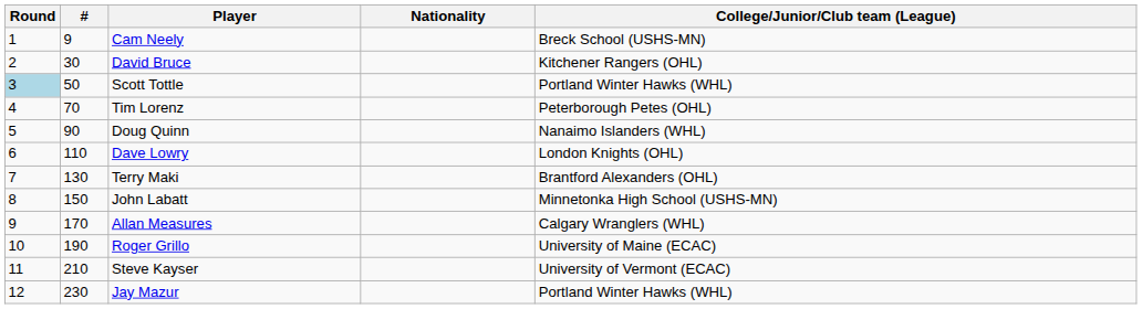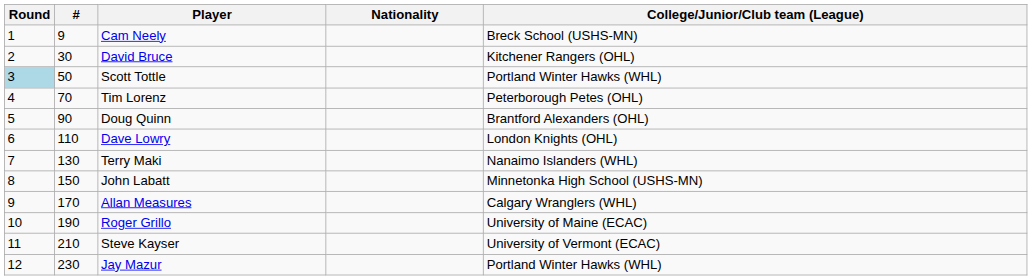Doug Quinn | College/Junior/Club team (League): Nanaimo Islanders (WHL) -> Brantford Alexanders (OHL)
Terry Maki | College/Junior/Club team (League): Brantford Alexanders (OHL) -> Nanaimo Islanders (WHL)
